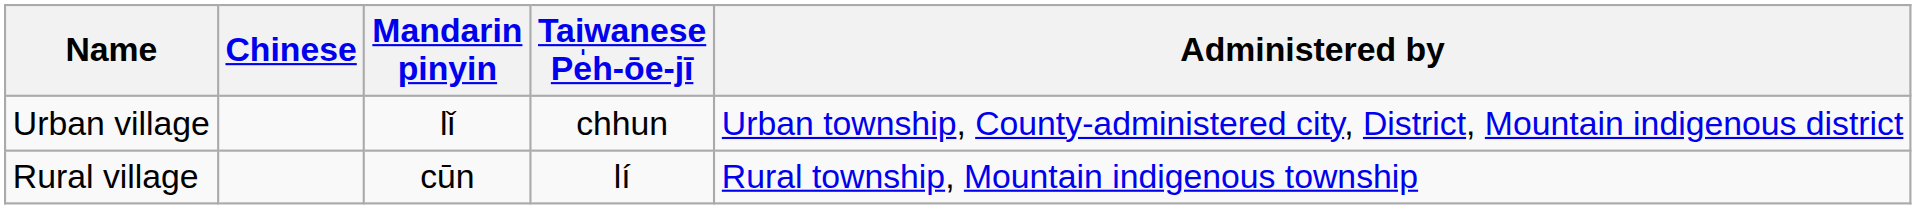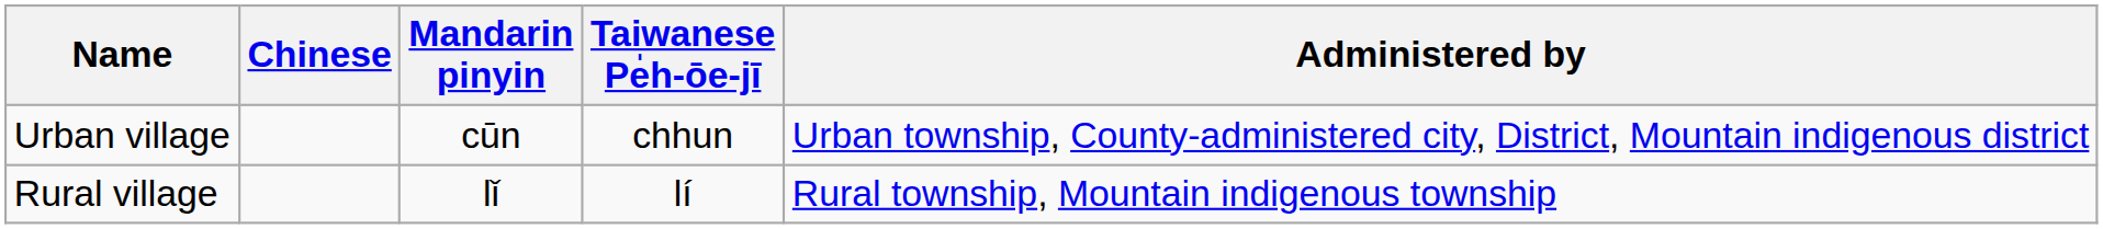Urban village | Mandarin pinyin: lǐ -> cūn
Rural village | Mandarin pinyin: cūn -> lǐ
